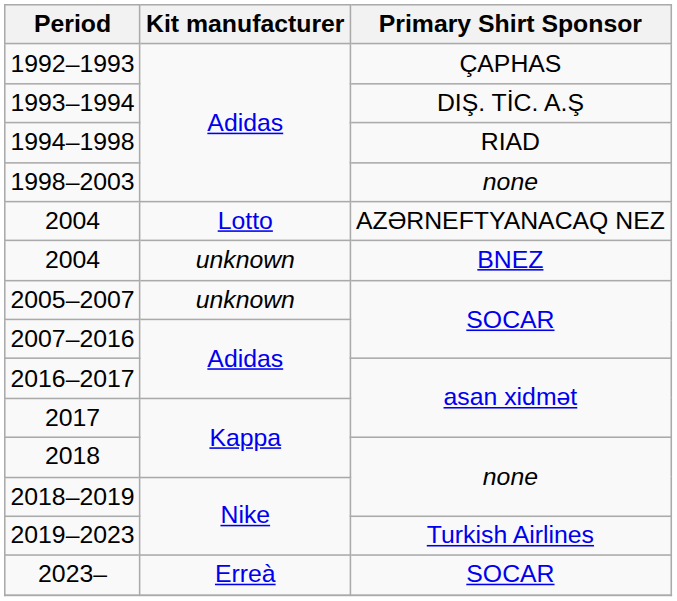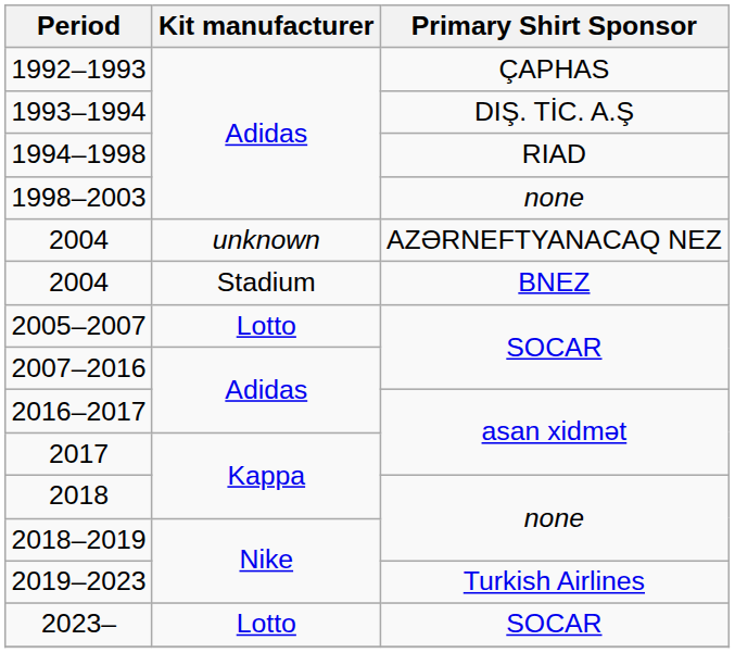2004 / AZƏRNEFTYANACAQ NEZ | Kit manufacturer: Lotto -> unknown
2004 / BNEZ | Kit manufacturer: unknown -> Stadium
2005–2007 | Kit manufacturer: unknown -> Lotto
2023– | Kit manufacturer: Erreà -> Lotto
